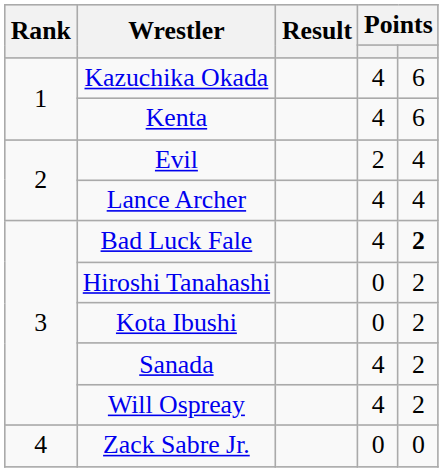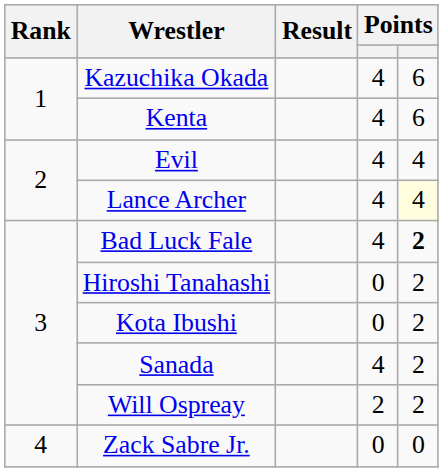Evil | column 4: 2 -> 4
Lance Archer | column 5: no background -> lightyellow background
Will Ospreay | column 4: 4 -> 2
